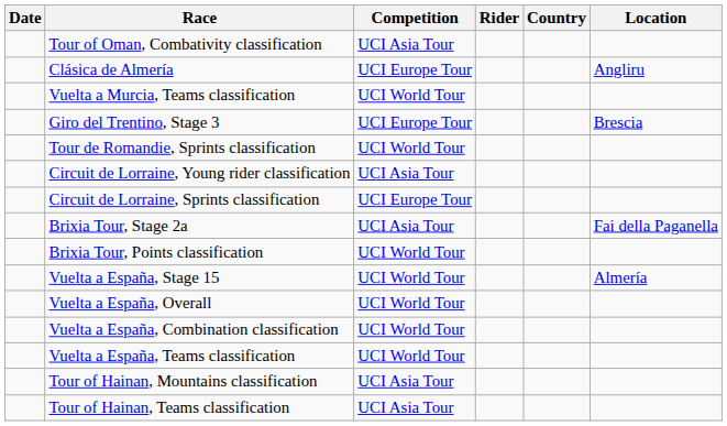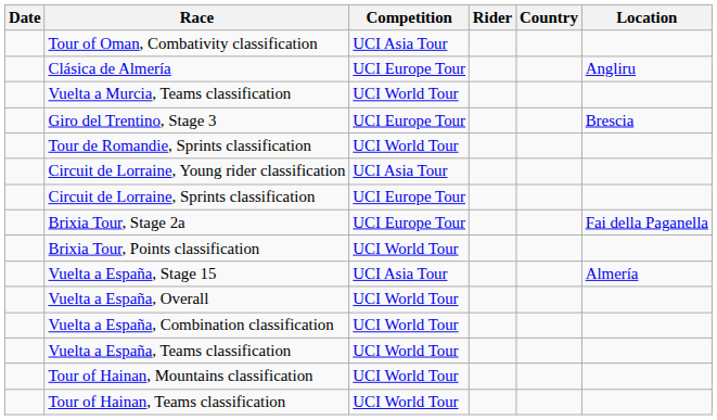Brixia Tour, Stage 2a | Competition: UCI Asia Tour -> UCI Europe Tour
Vuelta a España, Stage 15 | Competition: UCI World Tour -> UCI Asia Tour
Tour of Hainan, Mountains classification | Competition: UCI Asia Tour -> UCI World Tour
Tour of Hainan, Teams classification | Competition: UCI Asia Tour -> UCI World Tour
